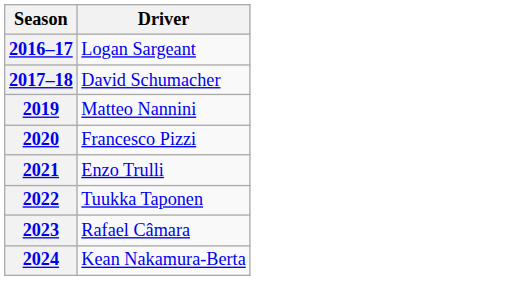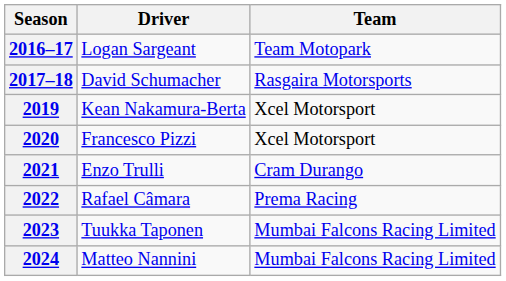+ column: Team | Team Motopark | Rasgaira Motorsports | Xcel Motorsport | Xcel Motorsport | Cram Durango | Prema Racing | Mumbai Falcons Racing Limited | Mumbai Falcons Racing Limited
2019 | Driver: Matteo Nannini -> Kean Nakamura-Berta
2022 | Driver: Tuukka Taponen -> Rafael Câmara
2023 | Driver: Rafael Câmara -> Tuukka Taponen
2024 | Driver: Kean Nakamura-Berta -> Matteo Nannini
